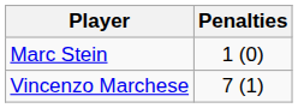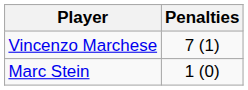rows swapped: Vincenzo Marchese <-> Marc Stein
